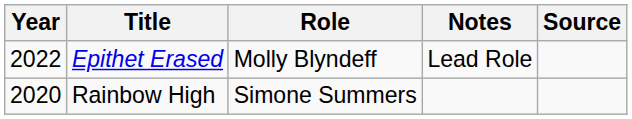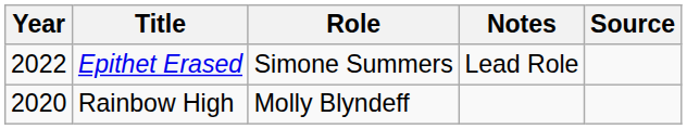Epithet Erased | Role: Molly Blyndeff -> Simone Summers
Rainbow High | Role: Simone Summers -> Molly Blyndeff
